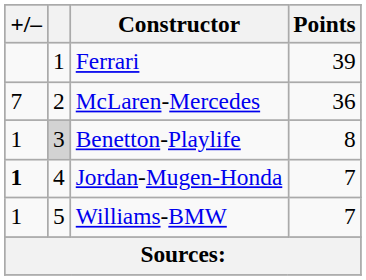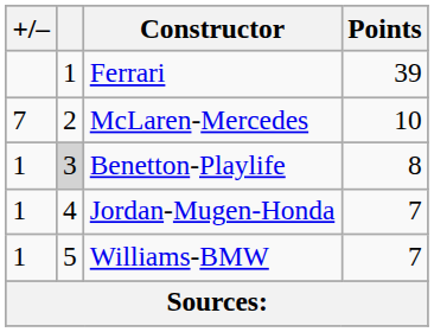McLaren-Mercedes | Points: 36 -> 10
Jordan-Mugen-Honda | +/–: bold -> normal
